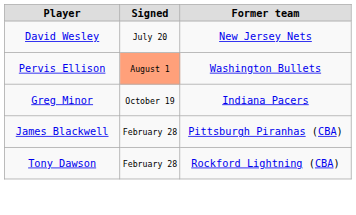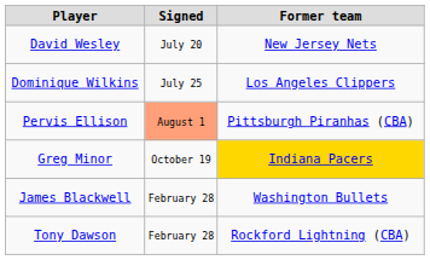+ row: Dominique Wilkins | July 25 | Los Angeles Clippers
Pervis Ellison | Former team: Washington Bullets -> Pittsburgh Piranhas (CBA)
Greg Minor | Former team: no background -> gold background
James Blackwell | Former team: Pittsburgh Piranhas (CBA) -> Washington Bullets
